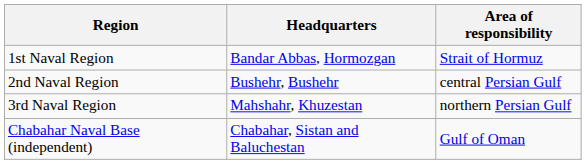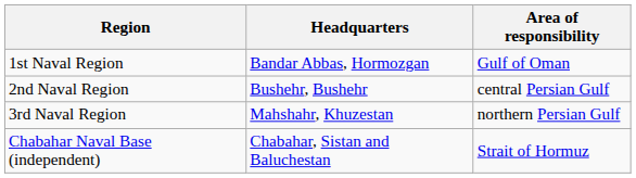1st Naval Region | Area of responsibility: Strait of Hormuz -> Gulf of Oman
Chabahar Naval Base (independent) | Area of responsibility: Gulf of Oman -> Strait of Hormuz
